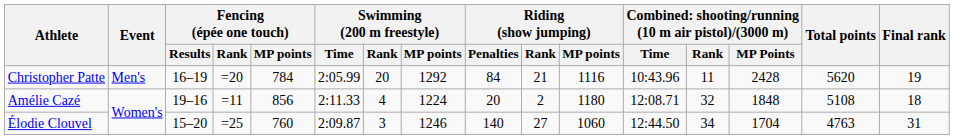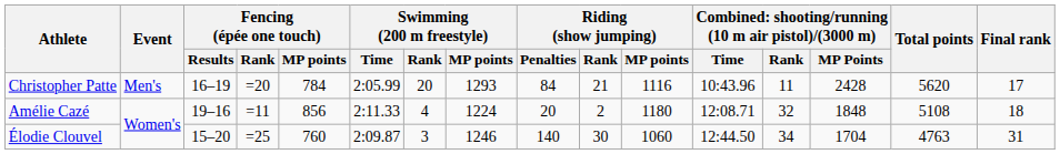Christopher Patte | Swimming (200 m freestyle) / MP points: 1292 -> 1293
Christopher Patte | Final rank: 19 -> 17
Élodie Clouvel | Riding (show jumping) / Rank: 27 -> 30
